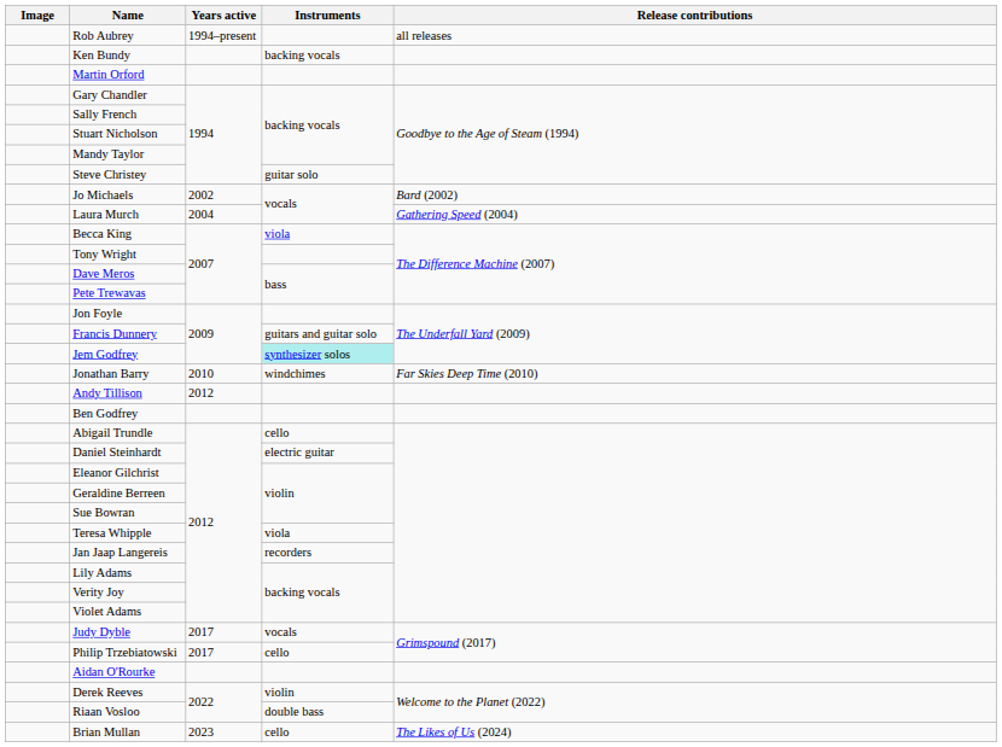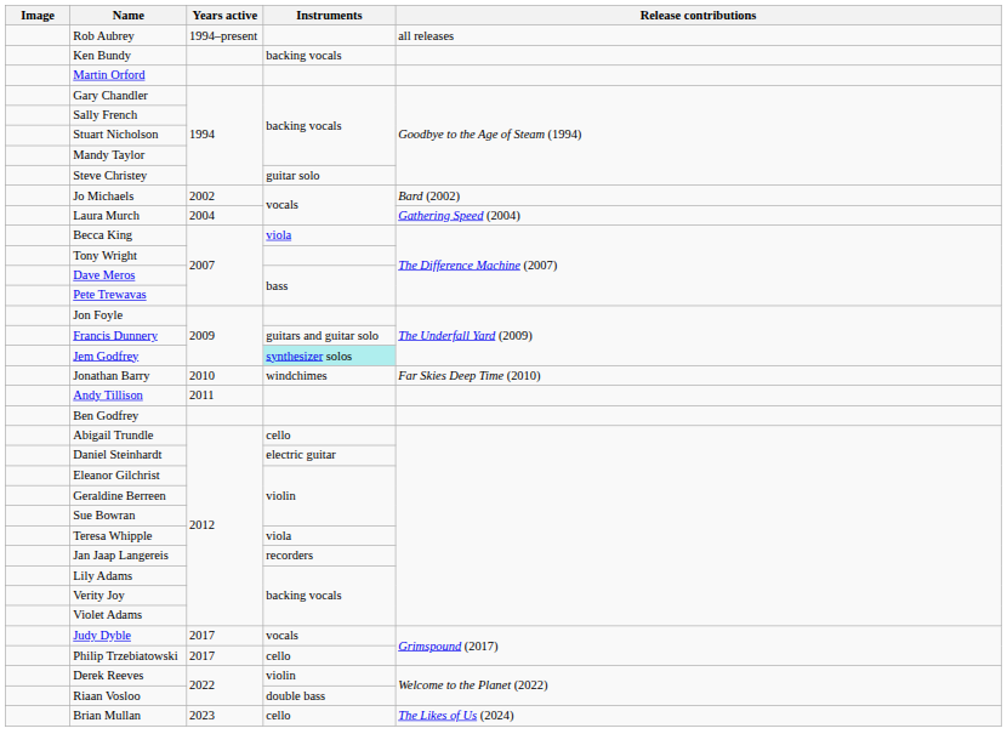Andy Tillison | Years active: 2012 -> 2011
- row: Aidan O'Rourke
